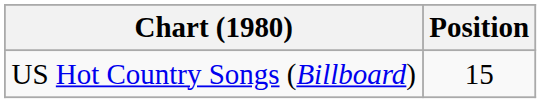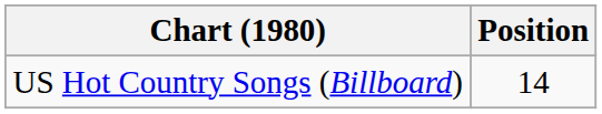US Hot Country Songs (Billboard) | Position: 15 -> 14
